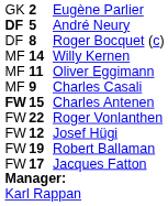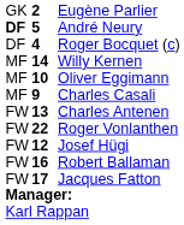Roger Bocquet (c) | column 2: 8 -> 4
Oliver Eggimann | column 2: 11 -> 10
Charles Antenen | column 1: bold -> normal
Charles Antenen | column 2: 15 -> 13
Robert Ballaman | column 2: 19 -> 16
